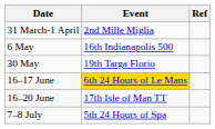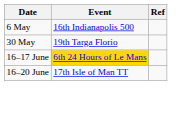- row: 31 March-1 April | 2nd Mille Miglia
- row: 7–8 July | 5th 24 Hours of Spa
